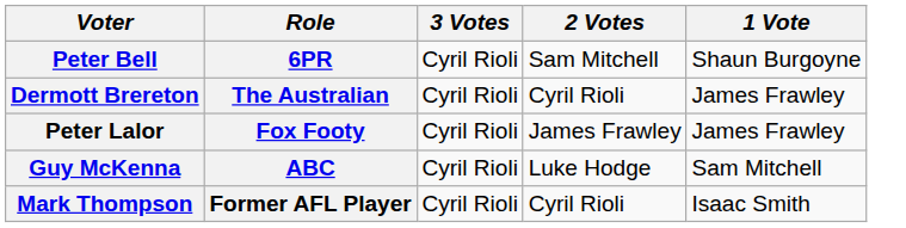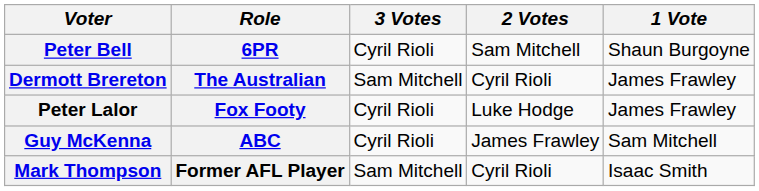Dermott Brereton | 3 Votes: Cyril Rioli -> Sam Mitchell
Peter Lalor | 2 Votes: James Frawley -> Luke Hodge
Guy McKenna | 2 Votes: Luke Hodge -> James Frawley
Mark Thompson | 3 Votes: Cyril Rioli -> Sam Mitchell
